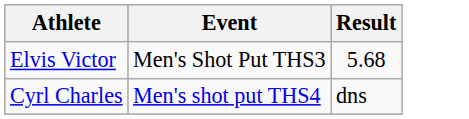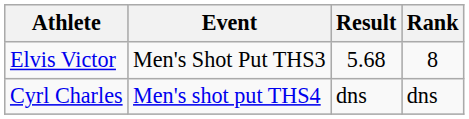+ column: Rank | 8 | dns
